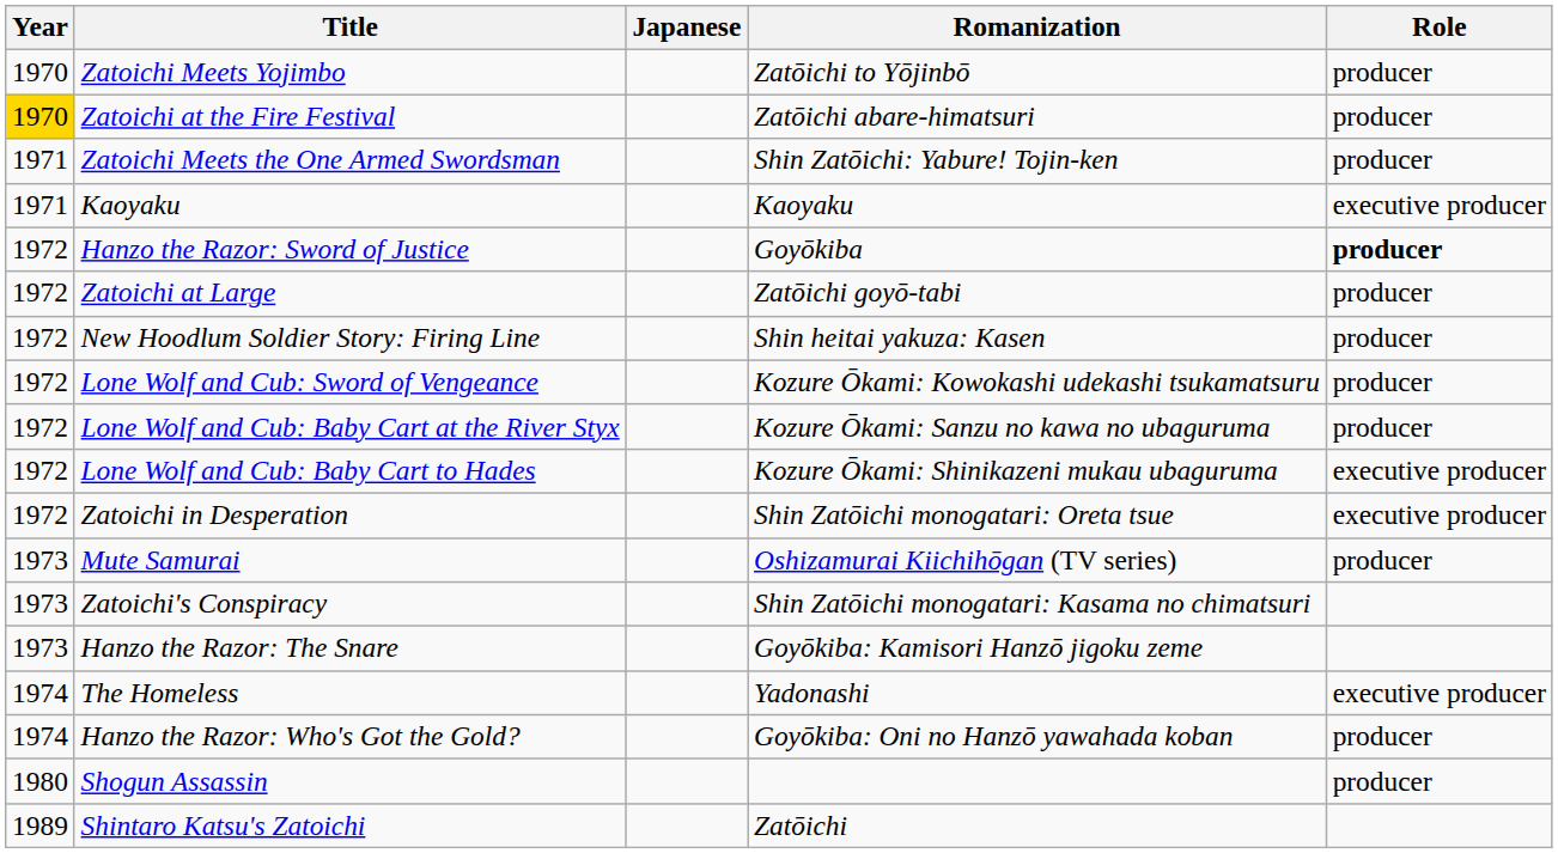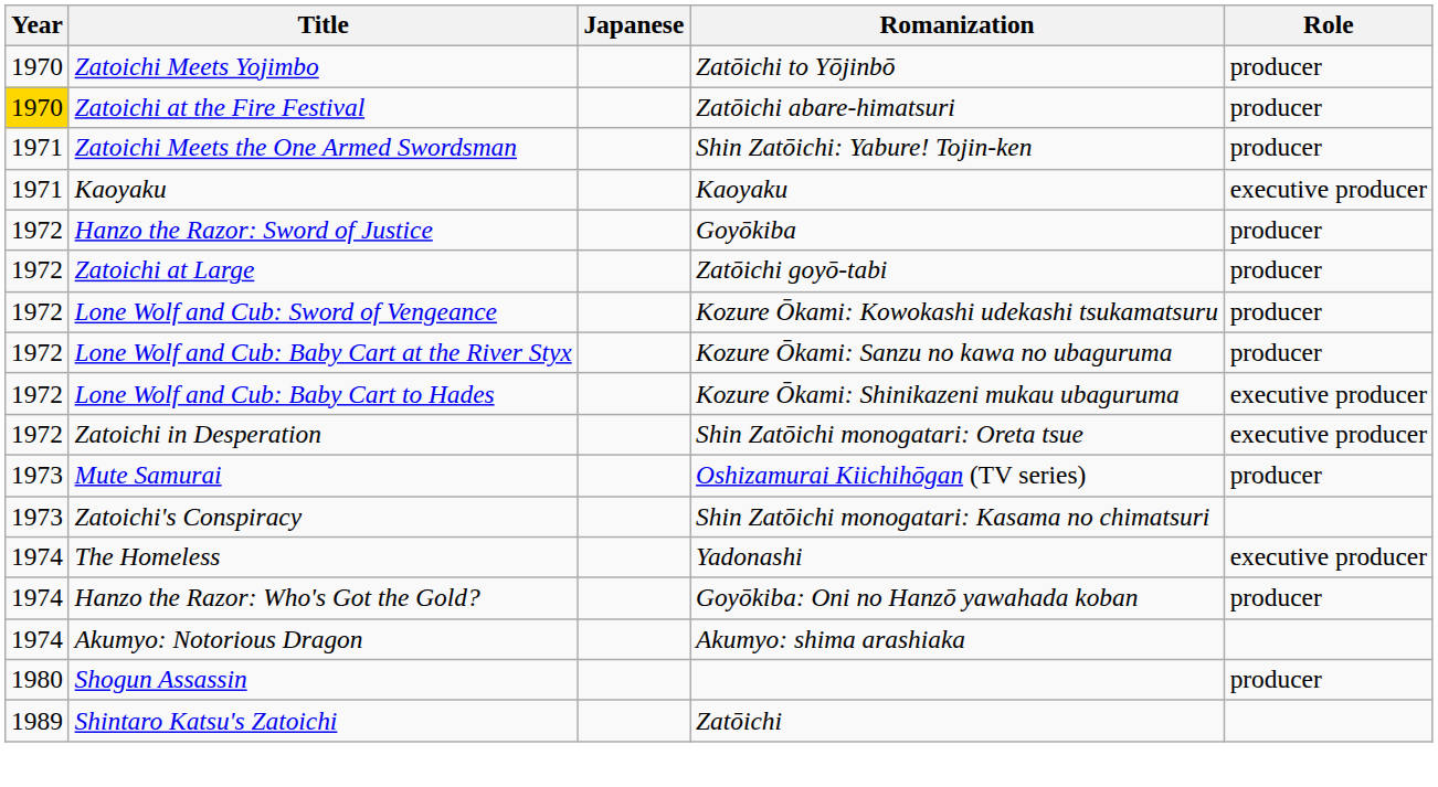Hanzo the Razor: Sword of Justice | Role: bold -> normal
- row: 1972 | New Hoodlum Soldier Story: Firing Line | Shin heitai yakuza: Kasen | producer
- row: 1973 | Hanzo the Razor: The Snare | Goyōkiba: Kamisori Hanzō jigoku zeme
+ row: 1974 | Akumyo: Notorious Dragon | Akumyo: shima arashiaka
